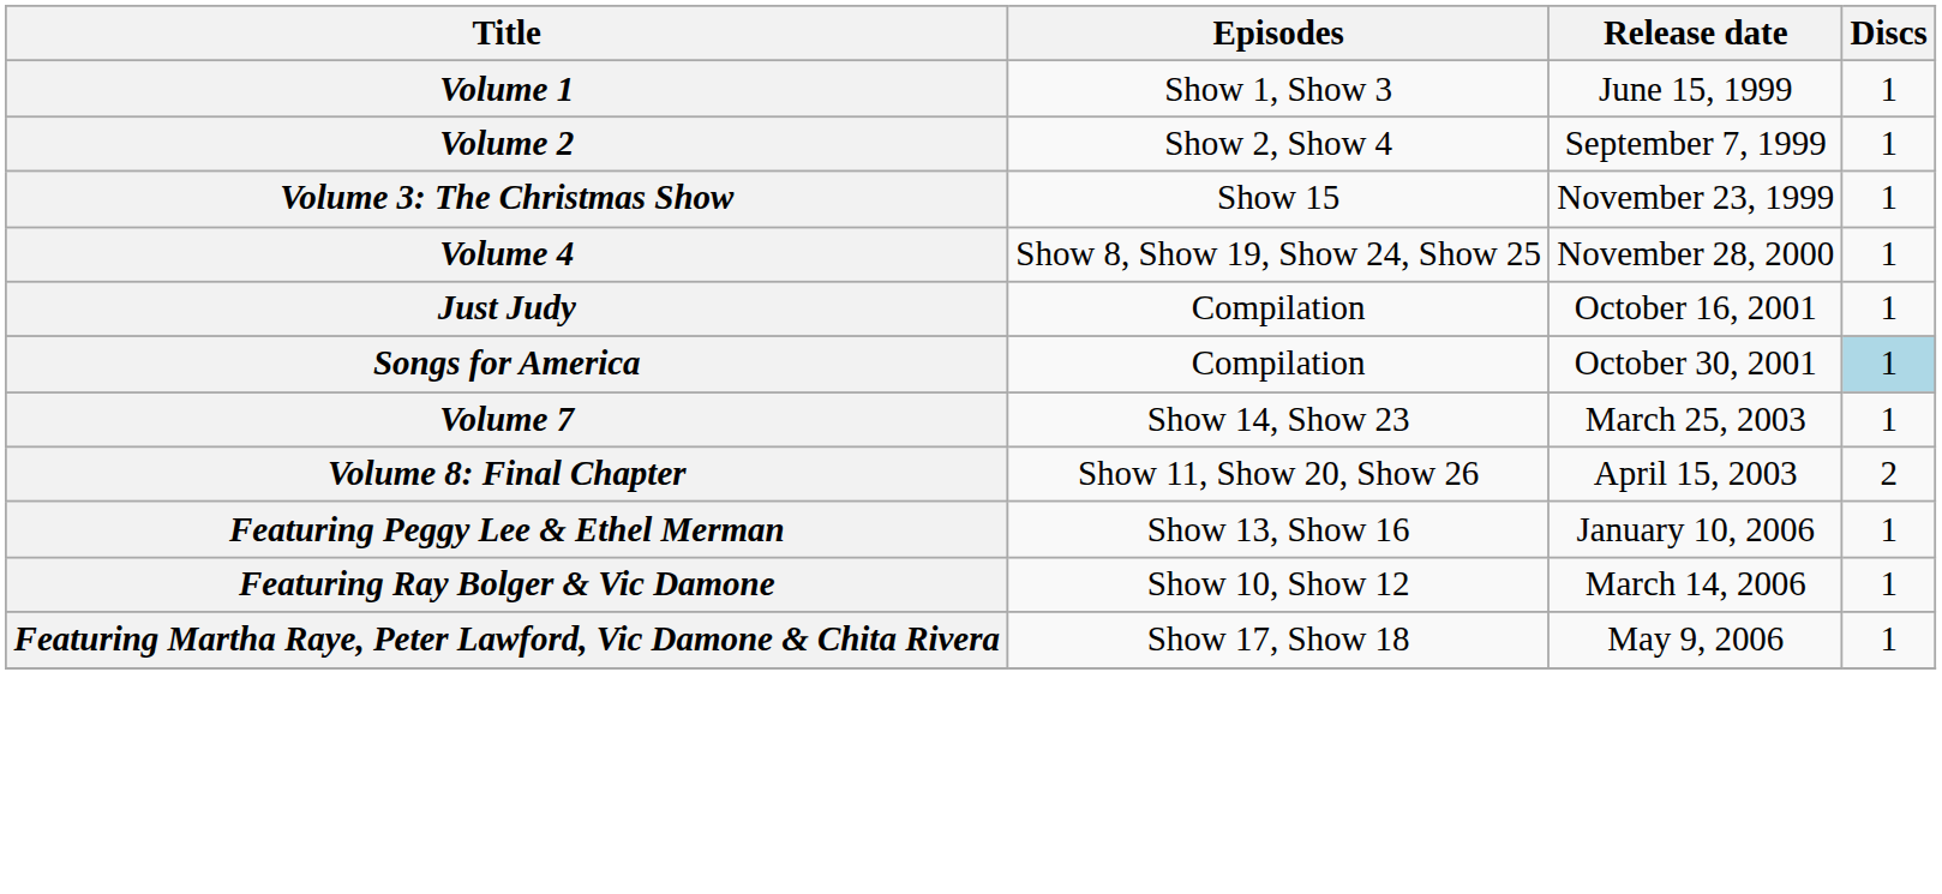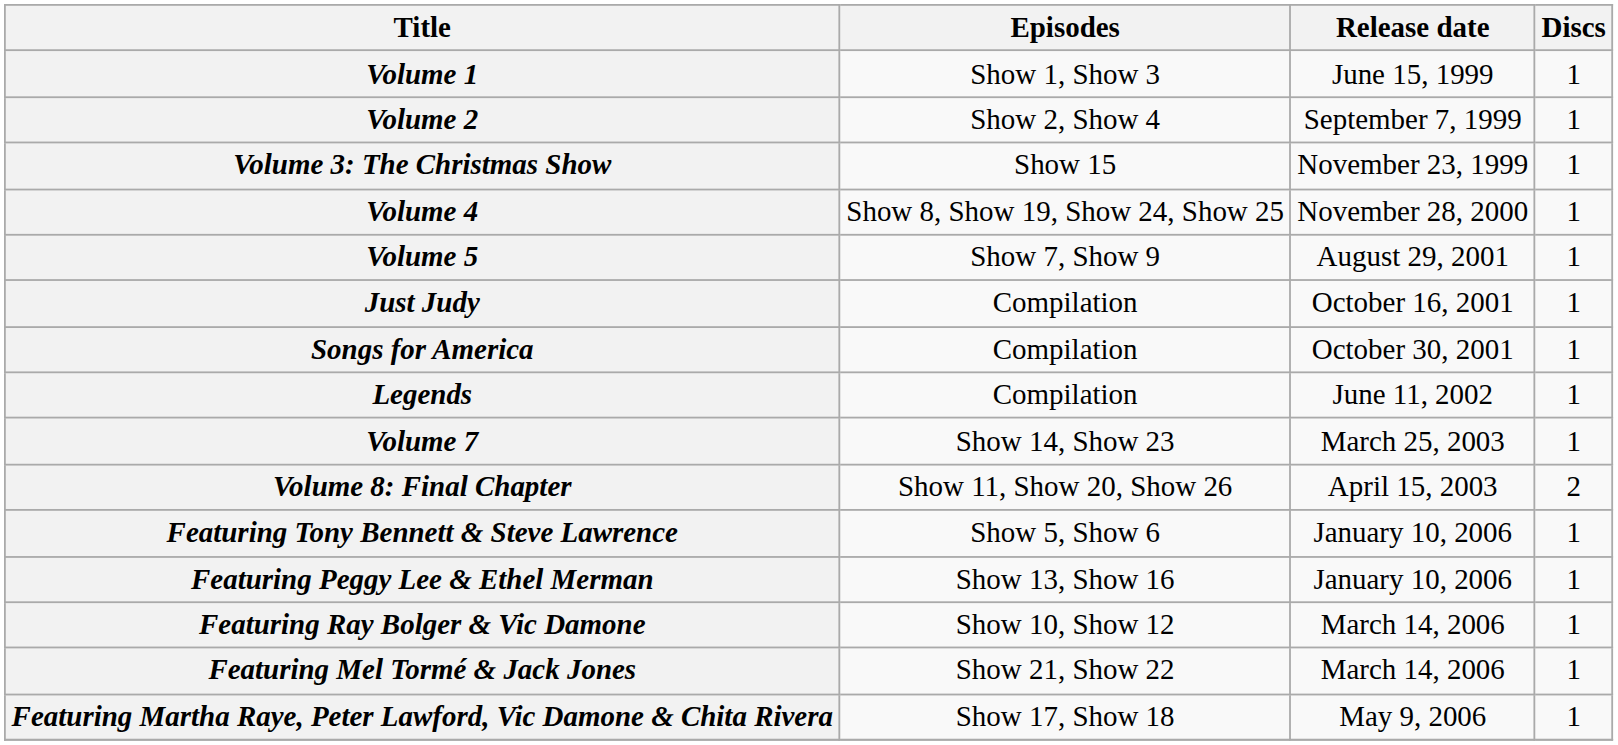+ row: Volume 5 | Show 7, Show 9 | August 29, 2001 | 1
Songs for America | Discs: lightblue background -> no background
+ row: Legends | Compilation | June 11, 2002 | 1
+ row: Featuring Tony Bennett & Steve Lawrence | Show 5, Show 6 | January 10, 2006 | 1
+ row: Featuring Mel Tormé & Jack Jones | Show 21, Show 22 | March 14, 2006 | 1
